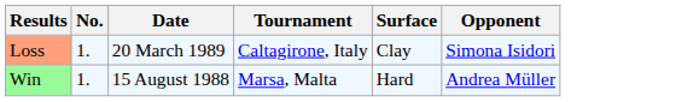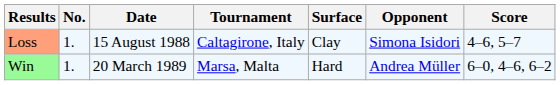+ column: Score | 4–6, 5–7 | 6–0, 4–6, 6–2
Loss | Date: 20 March 1989 -> 15 August 1988
Win | Date: 15 August 1988 -> 20 March 1989
